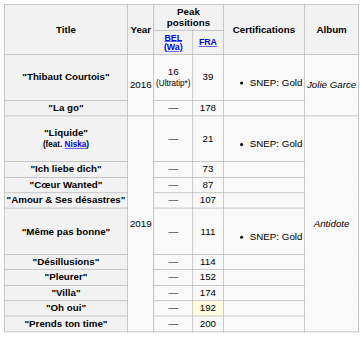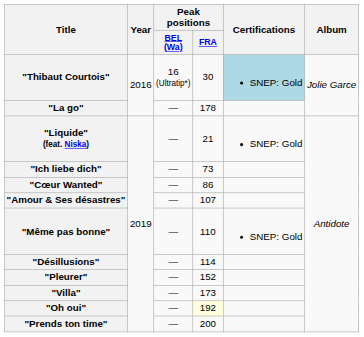"Thibaut Courtois" | Peak positions / FRA: 39 -> 30
"Thibaut Courtois" | Certifications: no background -> lightblue background
"Cœur Wanted" | Peak positions / FRA: 87 -> 86
"Même pas bonne" | Peak positions / FRA: 111 -> 110
"Villa" | Peak positions / FRA: 174 -> 173
